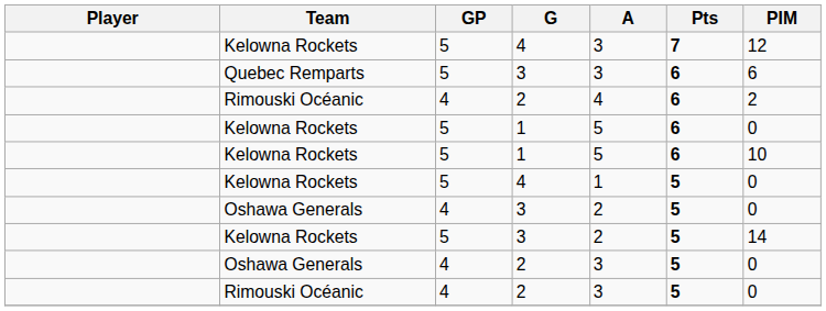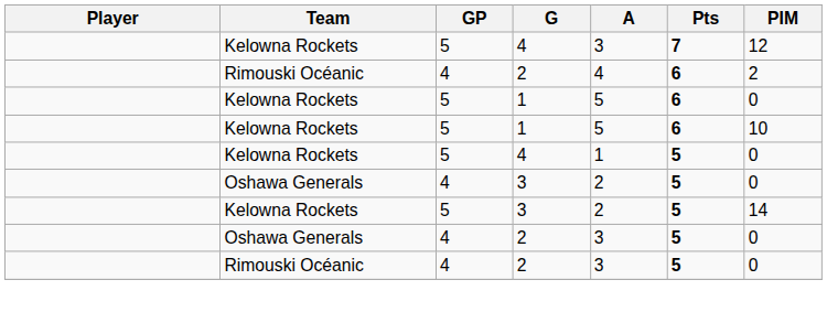- row: Quebec Remparts | 5 | 3 | 3 | 6 | 6
